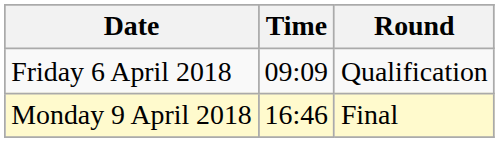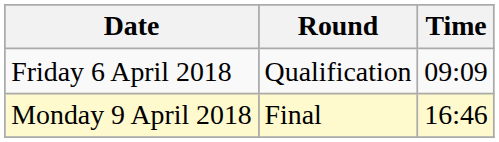columns swapped: Time <-> Round
